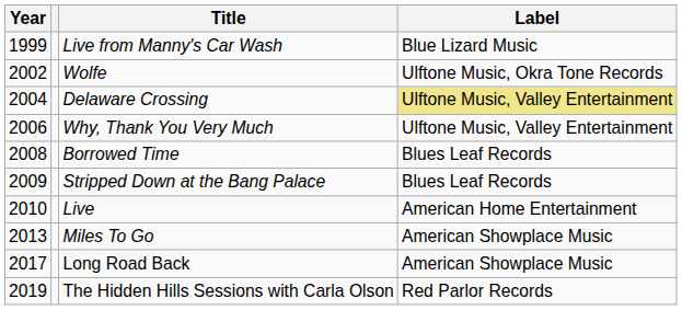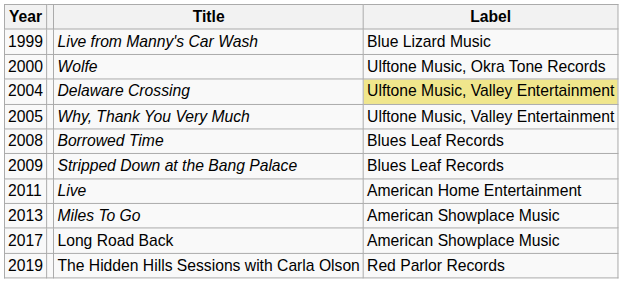Wolfe | Year: 2002 -> 2000
Why, Thank You Very Much | Year: 2006 -> 2005
Live | Year: 2010 -> 2011
